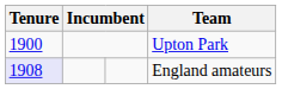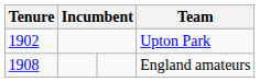Upton Park | Tenure: 1900 -> 1902
England amateurs | Tenure: lavender background -> no background
